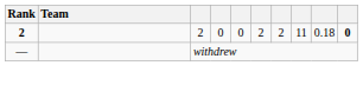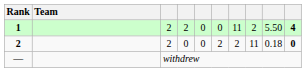+ row: 1 | 2 | 2 | 0 | 0 | 11 | 2 | 5.50 | 4
